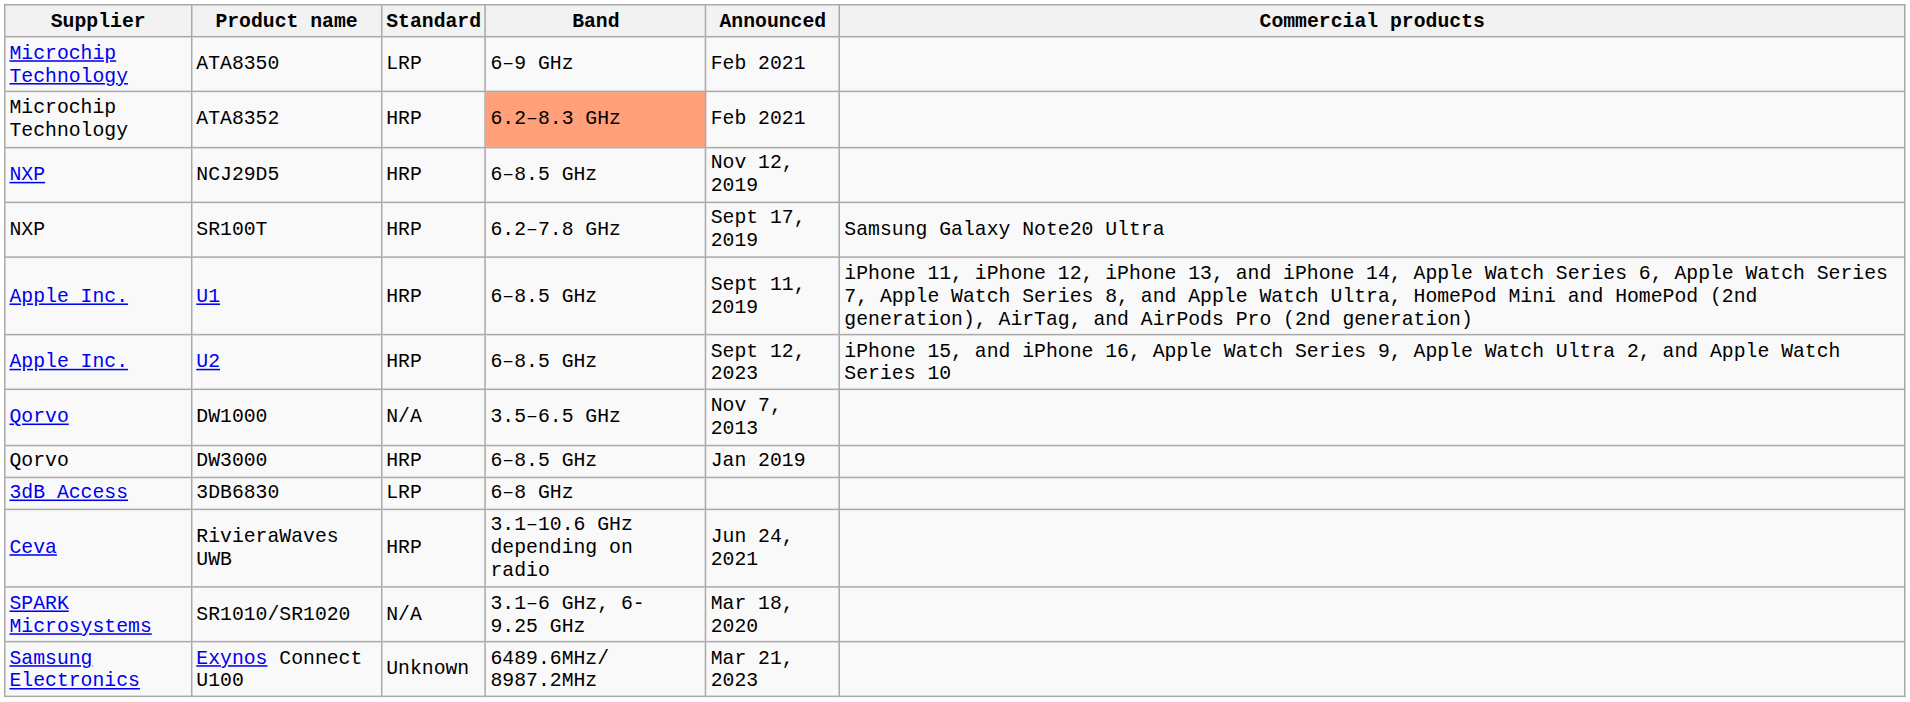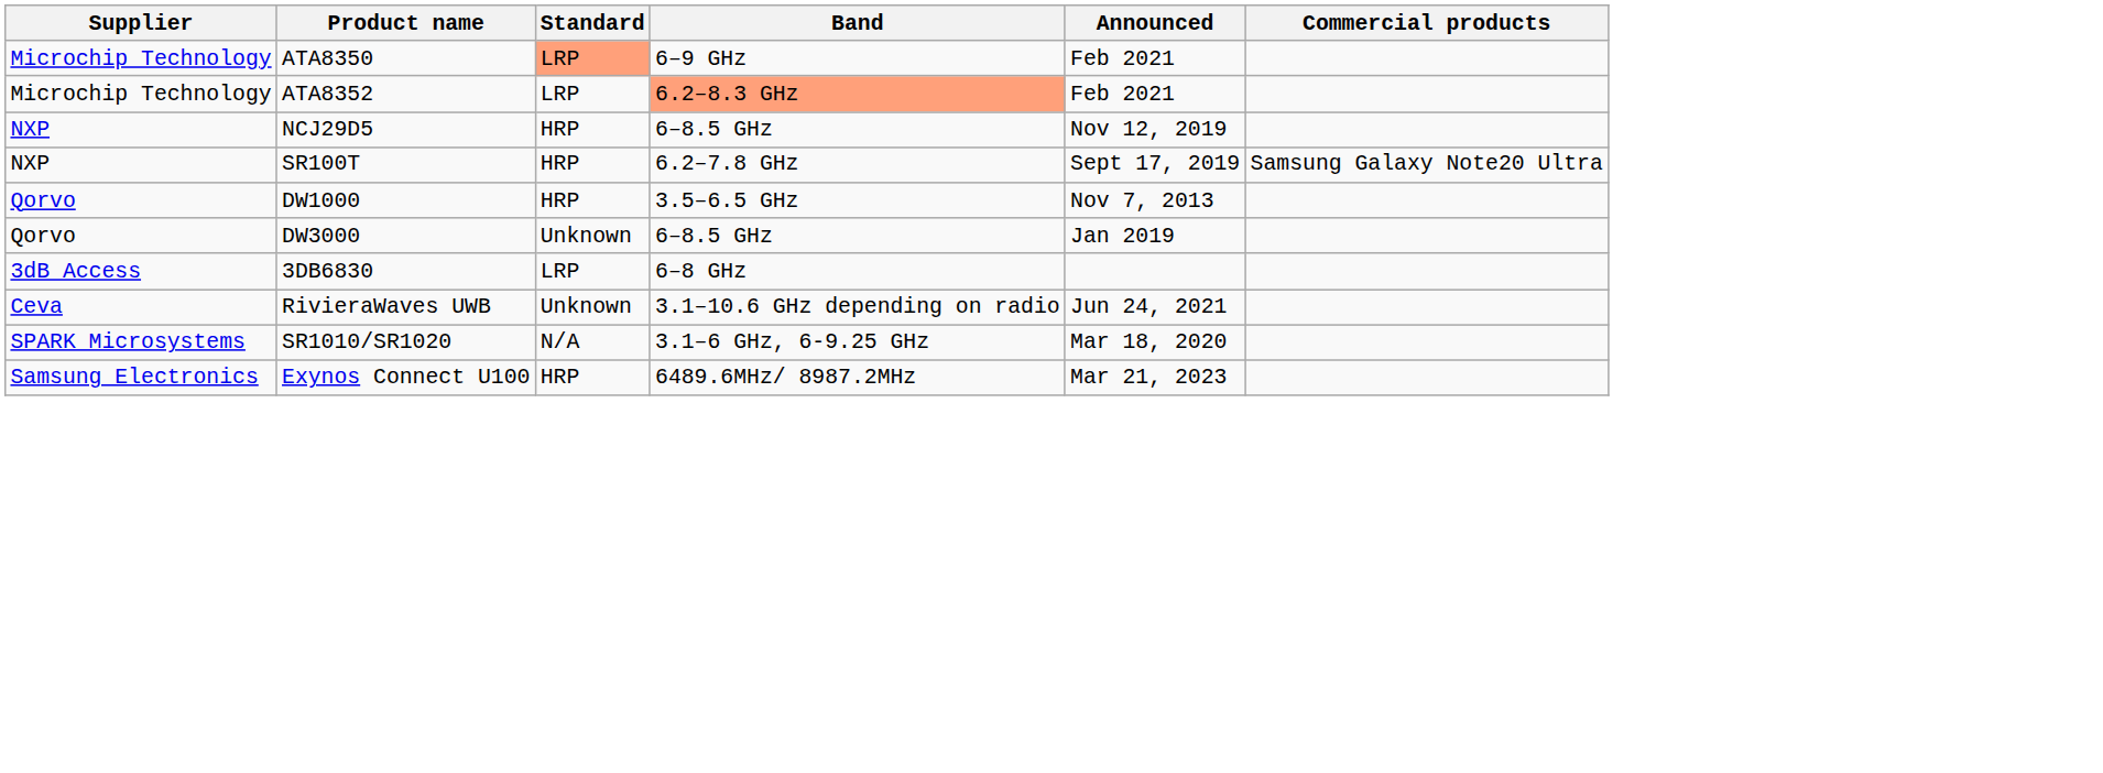ATA8350 | Standard: no background -> lightsalmon background
ATA8352 | Standard: HRP -> LRP
- row: Apple Inc. | U1 | HRP | 6–8.5 GHz | Sept 11, 2019 | iPhone 11, iPhone 12, iPhone 13, and iPhone 14, Apple Watch Series 6, Apple Watch Series 7, Apple Watch Series 8, and Apple Watch Ultra, HomePod Mini and HomePod (2nd generation), AirTag, and AirPods Pro (2nd generation)
- row: Apple Inc. | U2 | HRP | 6–8.5 GHz | Sept 12, 2023 | iPhone 15, and iPhone 16, Apple Watch Series 9, Apple Watch Ultra 2, and Apple Watch Series 10
DW1000 | Standard: N/A -> HRP
DW3000 | Standard: HRP -> Unknown
RivieraWaves UWB | Standard: HRP -> Unknown
Exynos Connect U100 | Standard: Unknown -> HRP
